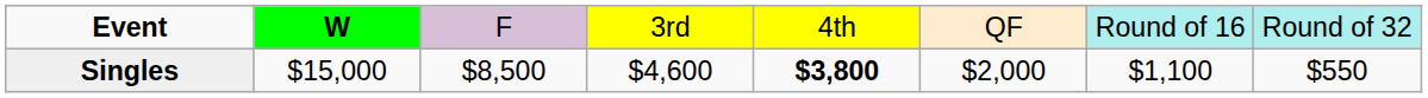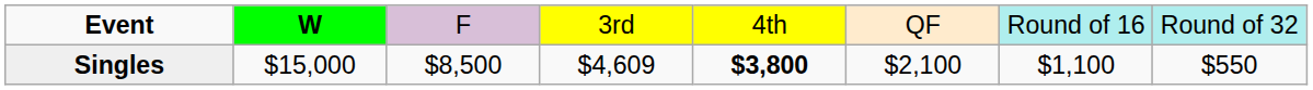Singles | column 4: $4,600 -> $4,609
Singles | column 6: $2,000 -> $2,100
